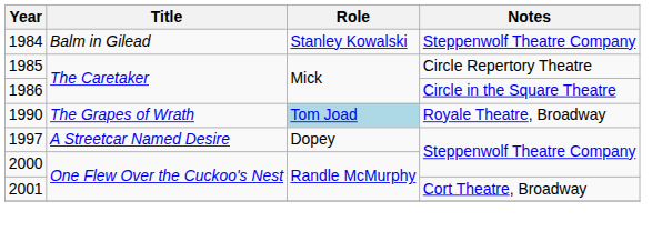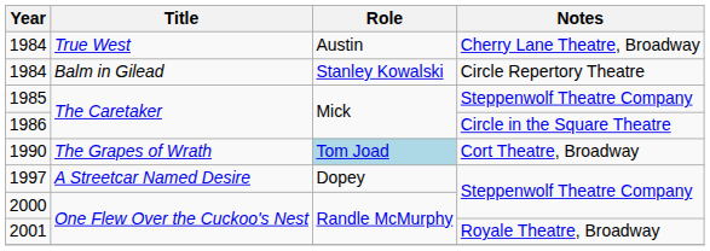+ row: 1984 | True West | Austin | Cherry Lane Theatre, Broadway
1984 / Balm in Gilead | Notes: Steppenwolf Theatre Company -> Circle Repertory Theatre
1985 | Notes: Circle Repertory Theatre -> Steppenwolf Theatre Company
1990 | Notes: Royale Theatre, Broadway -> Cort Theatre, Broadway
2001 | Notes: Cort Theatre, Broadway -> Royale Theatre, Broadway
